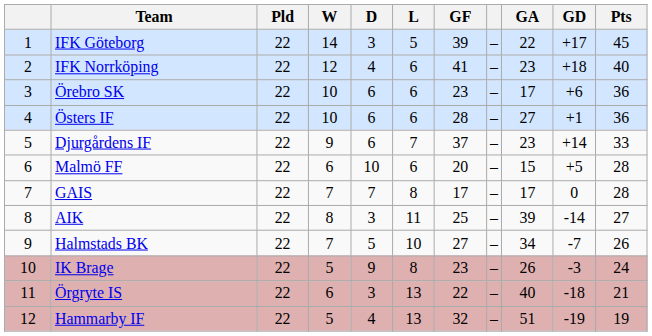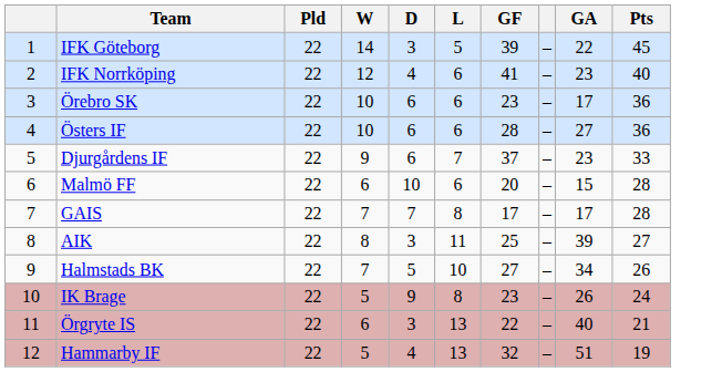- column: GD | +17 | +18 | +6 | +1 | +14 | +5 | 0 | -14 | -7 | -3 | -18 | -19
